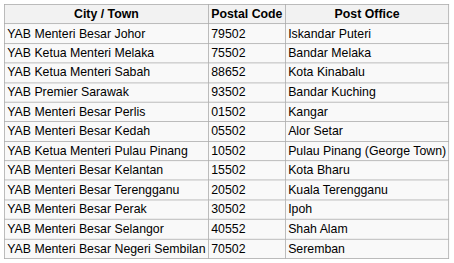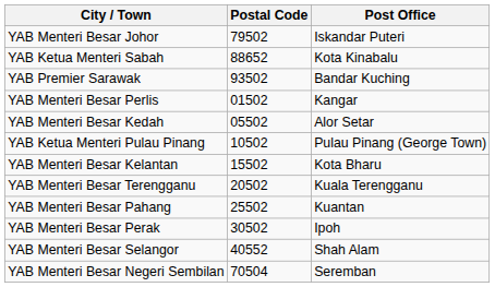- row: YAB Ketua Menteri Melaka | 75502 | Bandar Melaka
+ row: YAB Menteri Besar Pahang | 25502 | Kuantan
YAB Menteri Besar Negeri Sembilan | Postal Code: 70502 -> 70504
